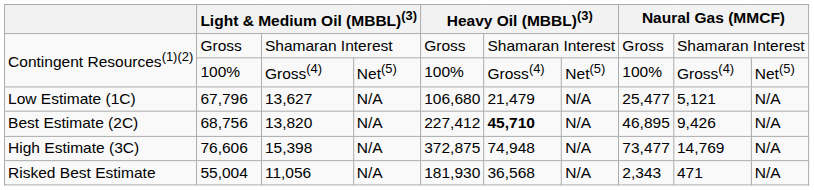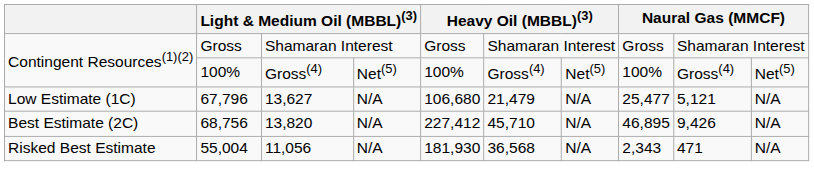68,756 | column 6: bold -> normal
- row: High Estimate (3C) | 76,606 | 15,398 | N/A | 372,875 | 74,948 | N/A | 73,477 | 14,769 | N/A
